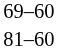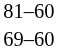rows swapped: 81–60 <-> 69–60
